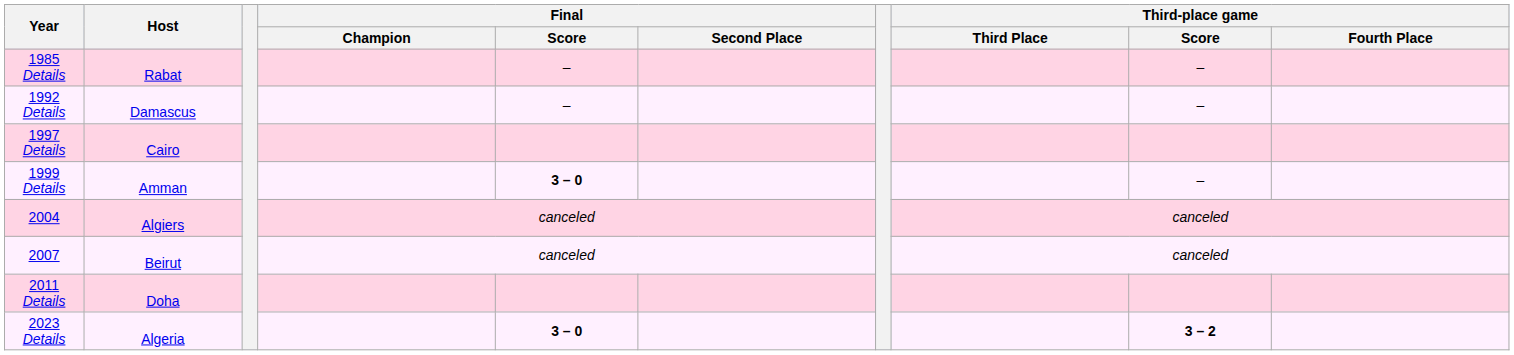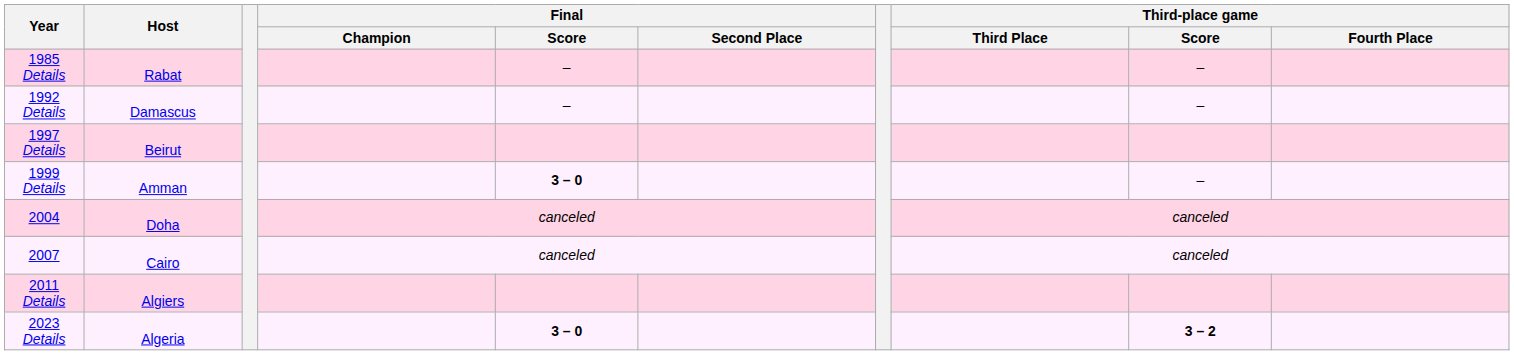1997 Details | Host: Cairo -> Beirut
2004 | Host: Algiers -> Doha
2007 | Host: Beirut -> Cairo
2011 Details | Host: Doha -> Algiers
